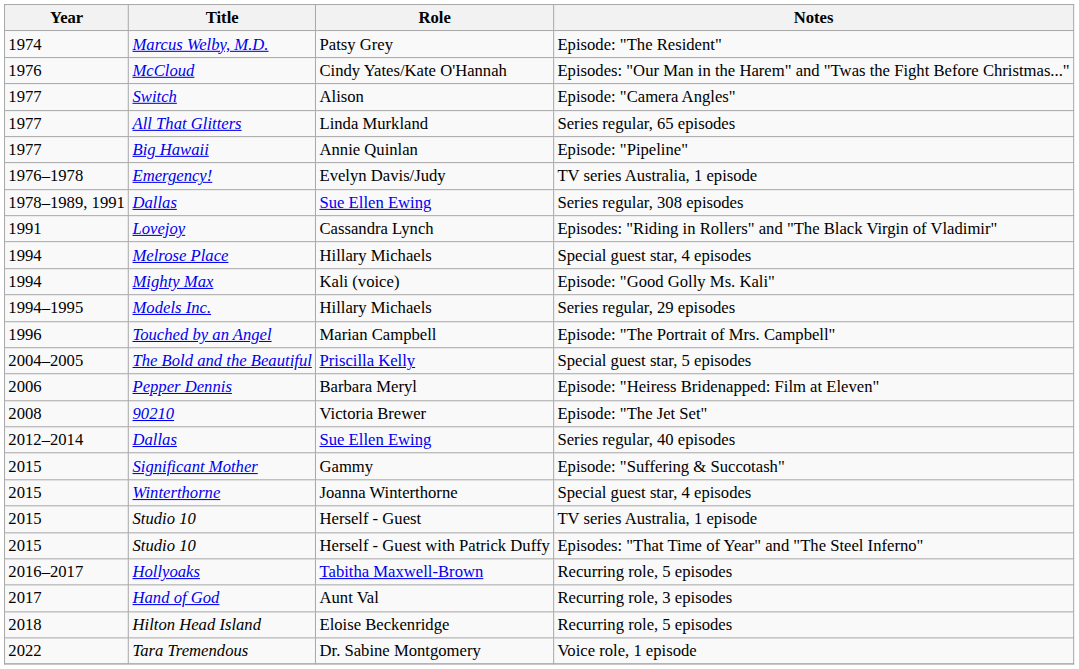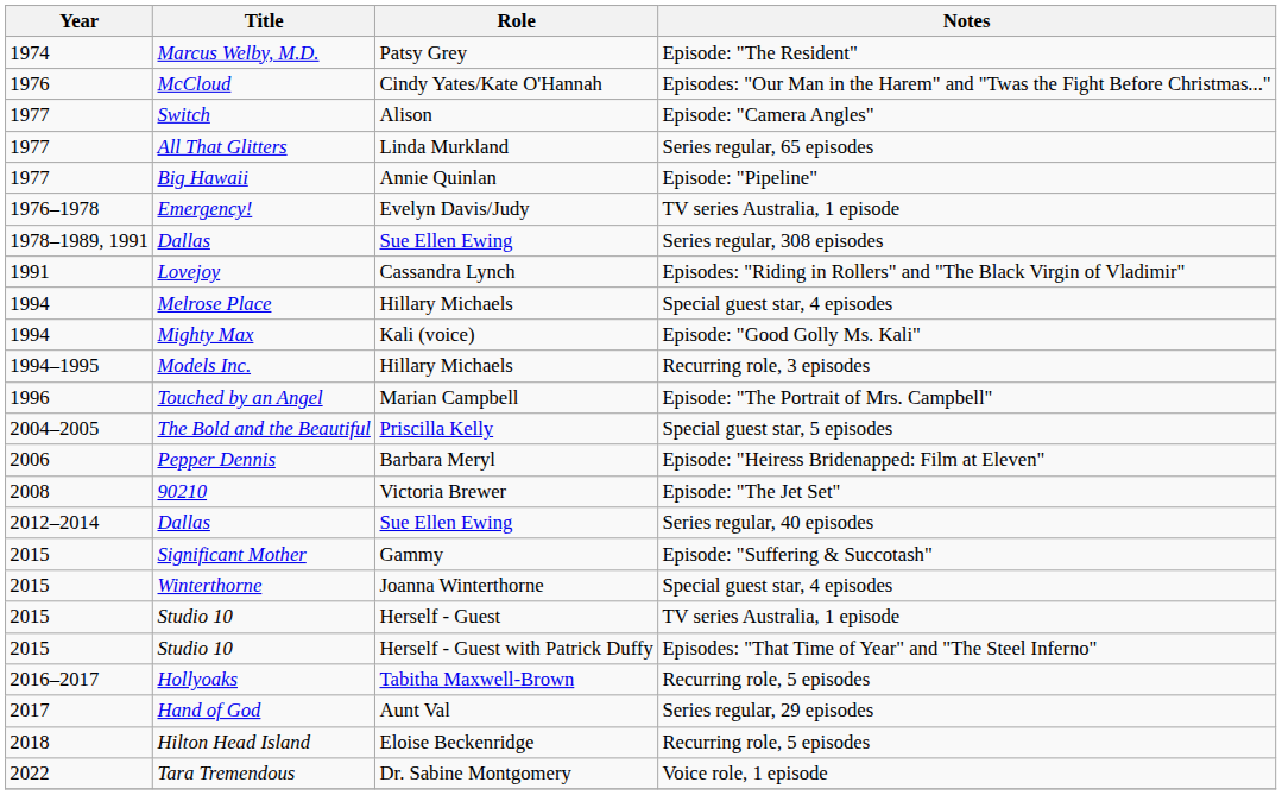Models Inc. | Notes: Series regular, 29 episodes -> Recurring role, 3 episodes
Hand of God | Notes: Recurring role, 3 episodes -> Series regular, 29 episodes
